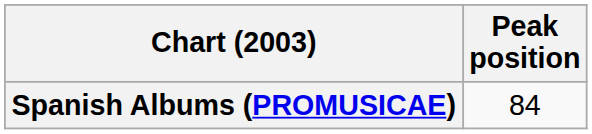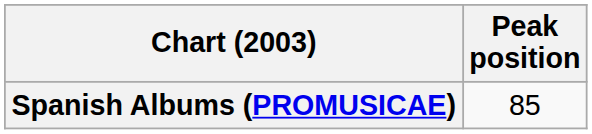Spanish Albums (PROMUSICAE) | Peak position: 84 -> 85
